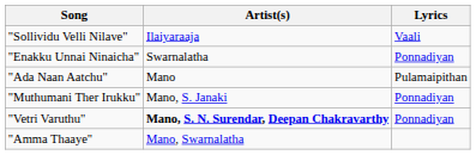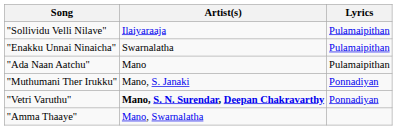"Sollividu Velli Nilave" | Lyrics: Vaali -> Pulamaipithan
"Enakku Unnai Ninaicha" | Lyrics: Ponnadiyan -> Pulamaipithan
